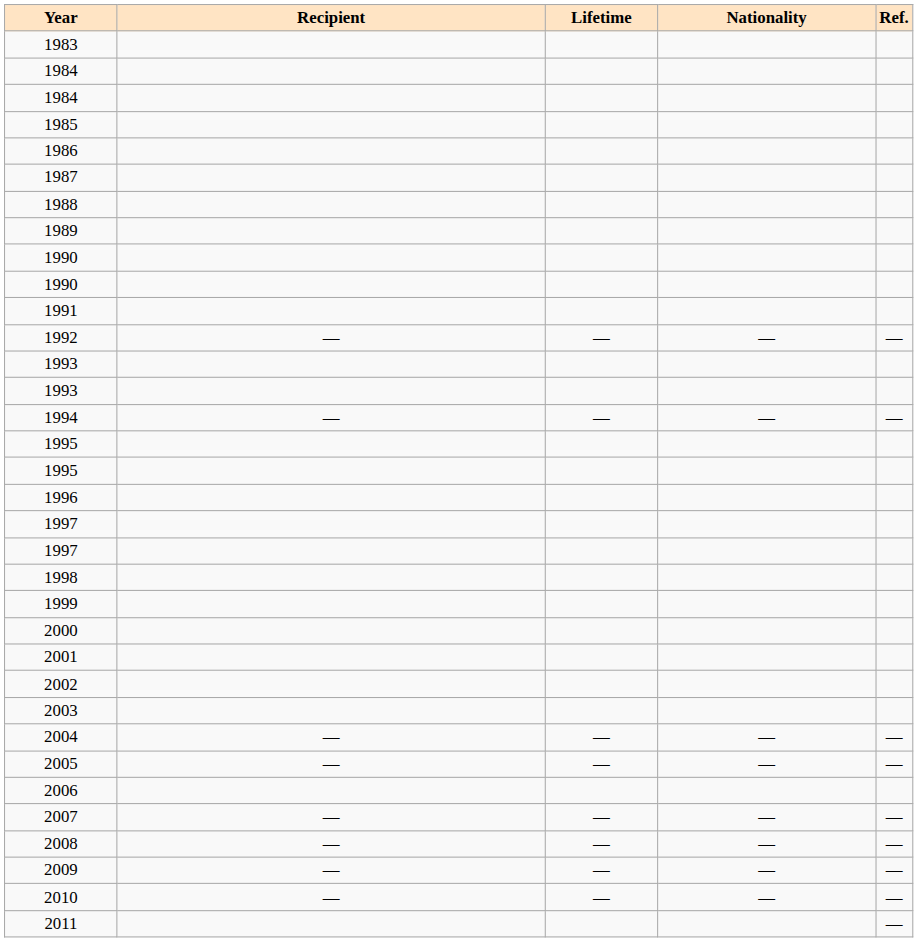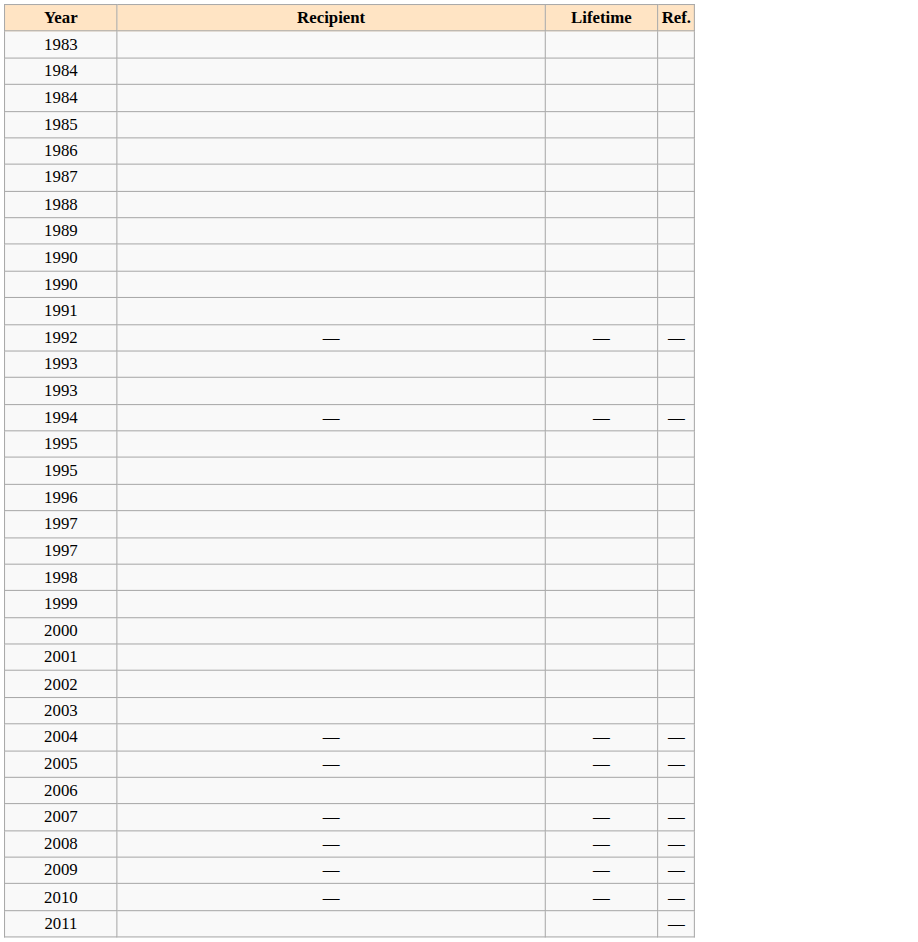- column: Nationality | — | — | — | — | — | — | — | —
